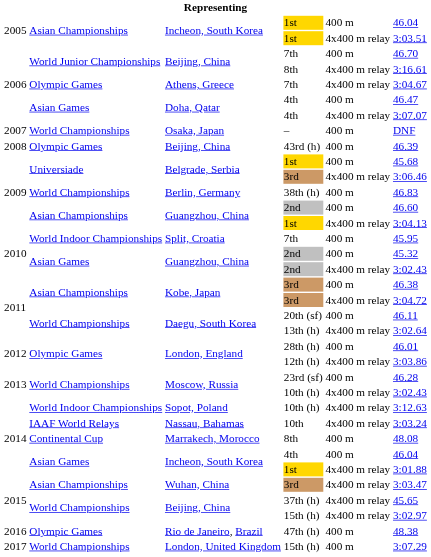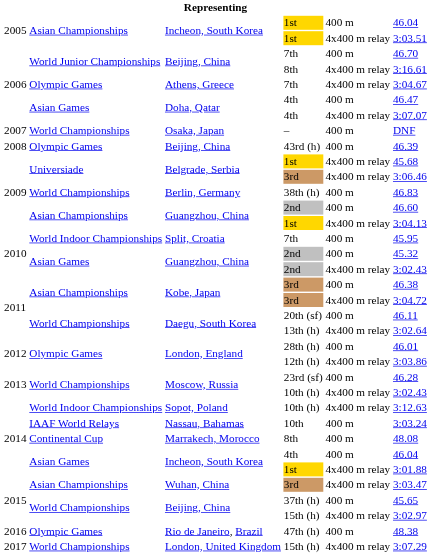Belgrade, Serbia / 1st | column 5: 400 m -> 4x400 m relay
Nassau, Bahamas | column 5: 4x400 m relay -> 400 m
Beijing, China / 37th (h) | column 5: 4x400 m relay -> 400 m
London, United Kingdom | column 5: 400 m -> 4x400 m relay
